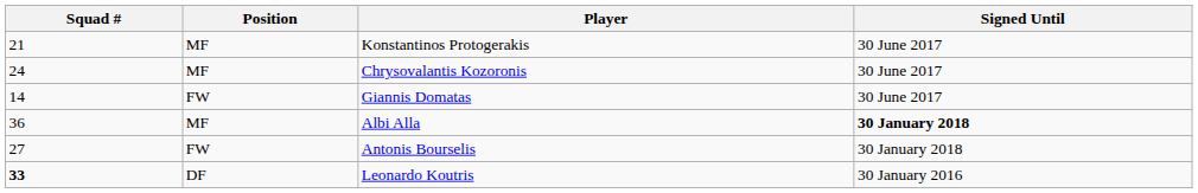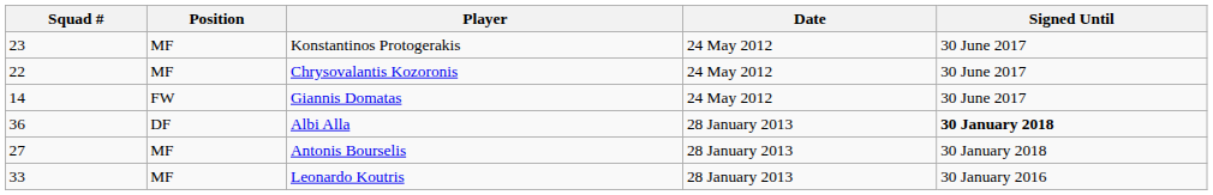+ column: Date | 24 May 2012 | 24 May 2012 | 24 May 2012 | 28 January 2013 | 28 January 2013 | 28 January 2013
Konstantinos Protogerakis | Squad #: 21 -> 23
Chrysovalantis Kozoronis | Squad #: 24 -> 22
Albi Alla | Position: MF -> DF
Antonis Bourselis | Position: FW -> MF
Leonardo Koutris | Squad #: bold -> normal
Leonardo Koutris | Position: DF -> MF
